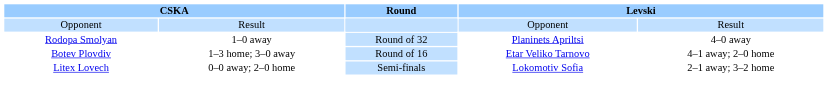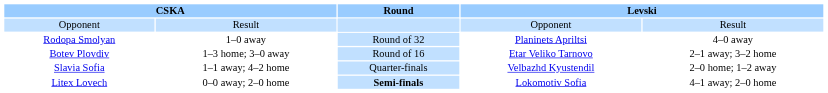Botev Plovdiv | column 5: 4–1 away; 2–0 home -> 2–1 away; 3–2 home
+ row: Slavia Sofia | 1–1 away; 4–2 home | Quarter-finals | Velbazhd Kyustendil | 2–0 home; 1–2 away
Litex Lovech | Round: normal -> bold
Litex Lovech | column 5: 2–1 away; 3–2 home -> 4–1 away; 2–0 home
